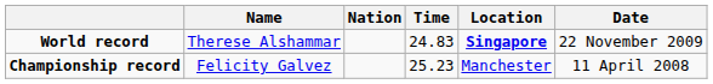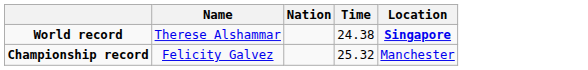- column: Date | 22 November 2009 | 11 April 2008
World record | Time: 24.83 -> 24.38
Championship record | Time: 25.23 -> 25.32
